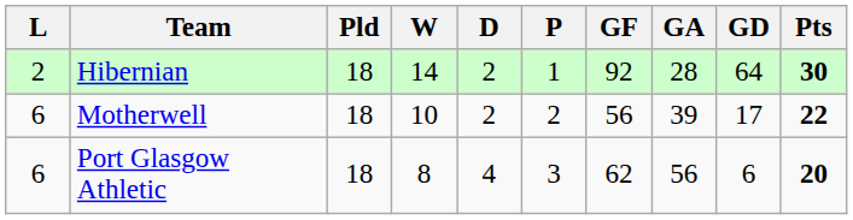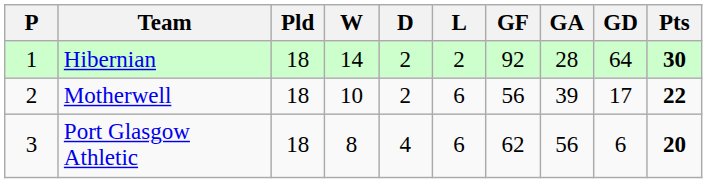columns swapped: P <-> L
